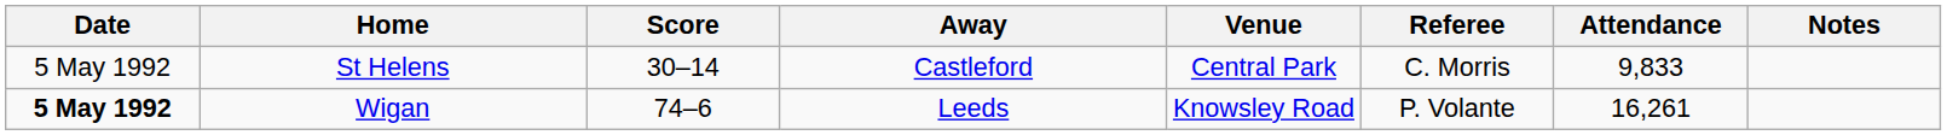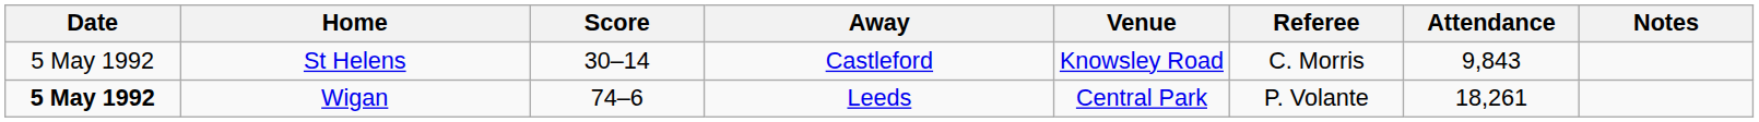St Helens | Venue: Central Park -> Knowsley Road
St Helens | Attendance: 9,833 -> 9,843
Wigan | Venue: Knowsley Road -> Central Park
Wigan | Attendance: 16,261 -> 18,261
